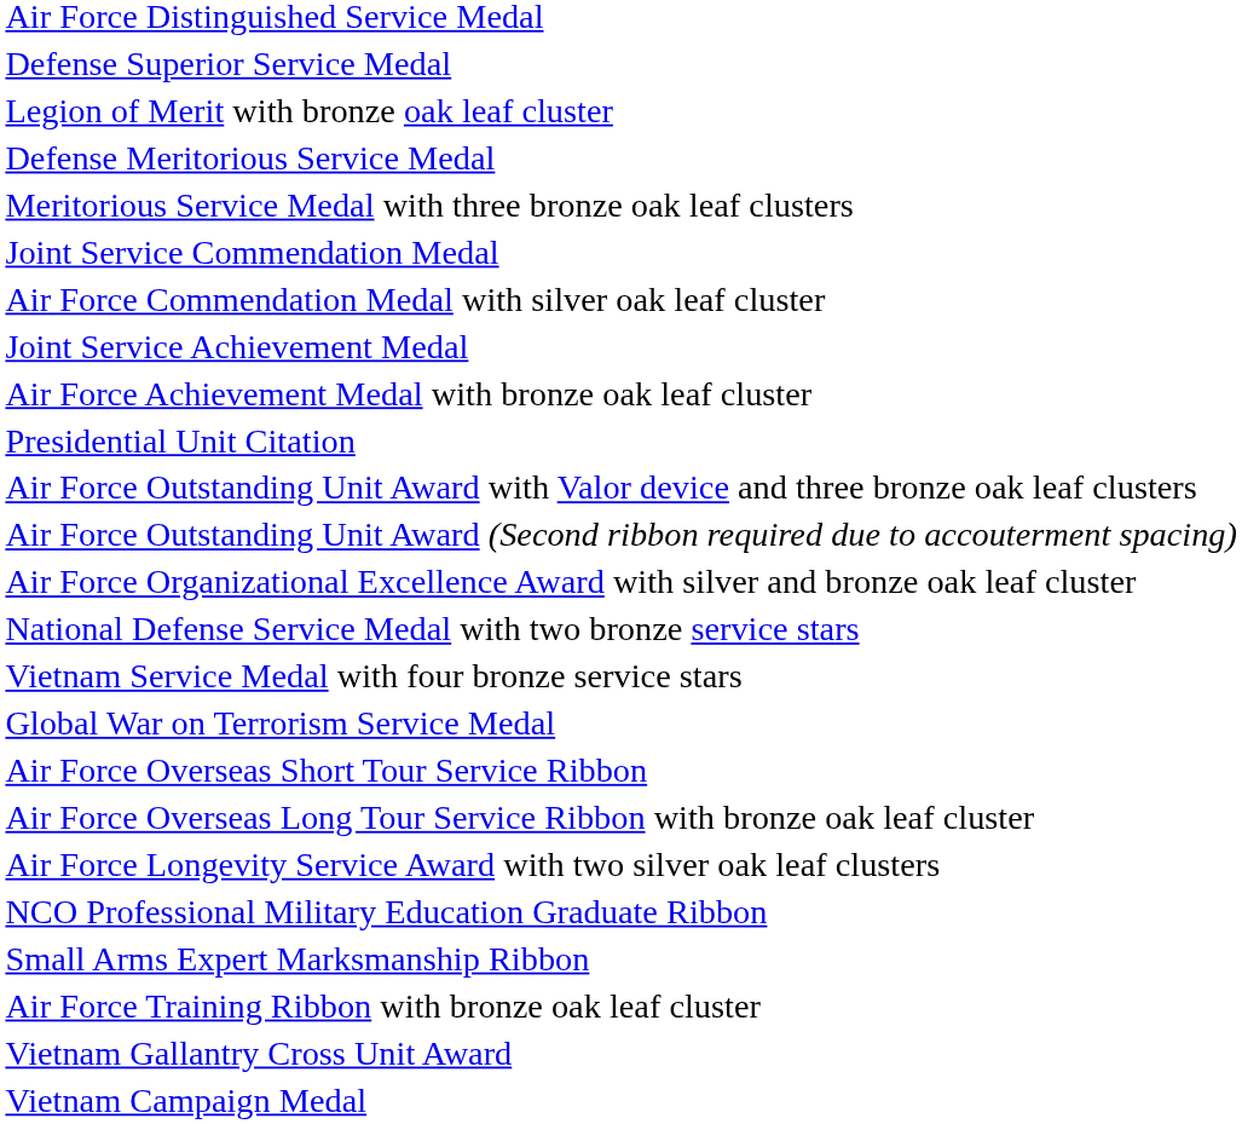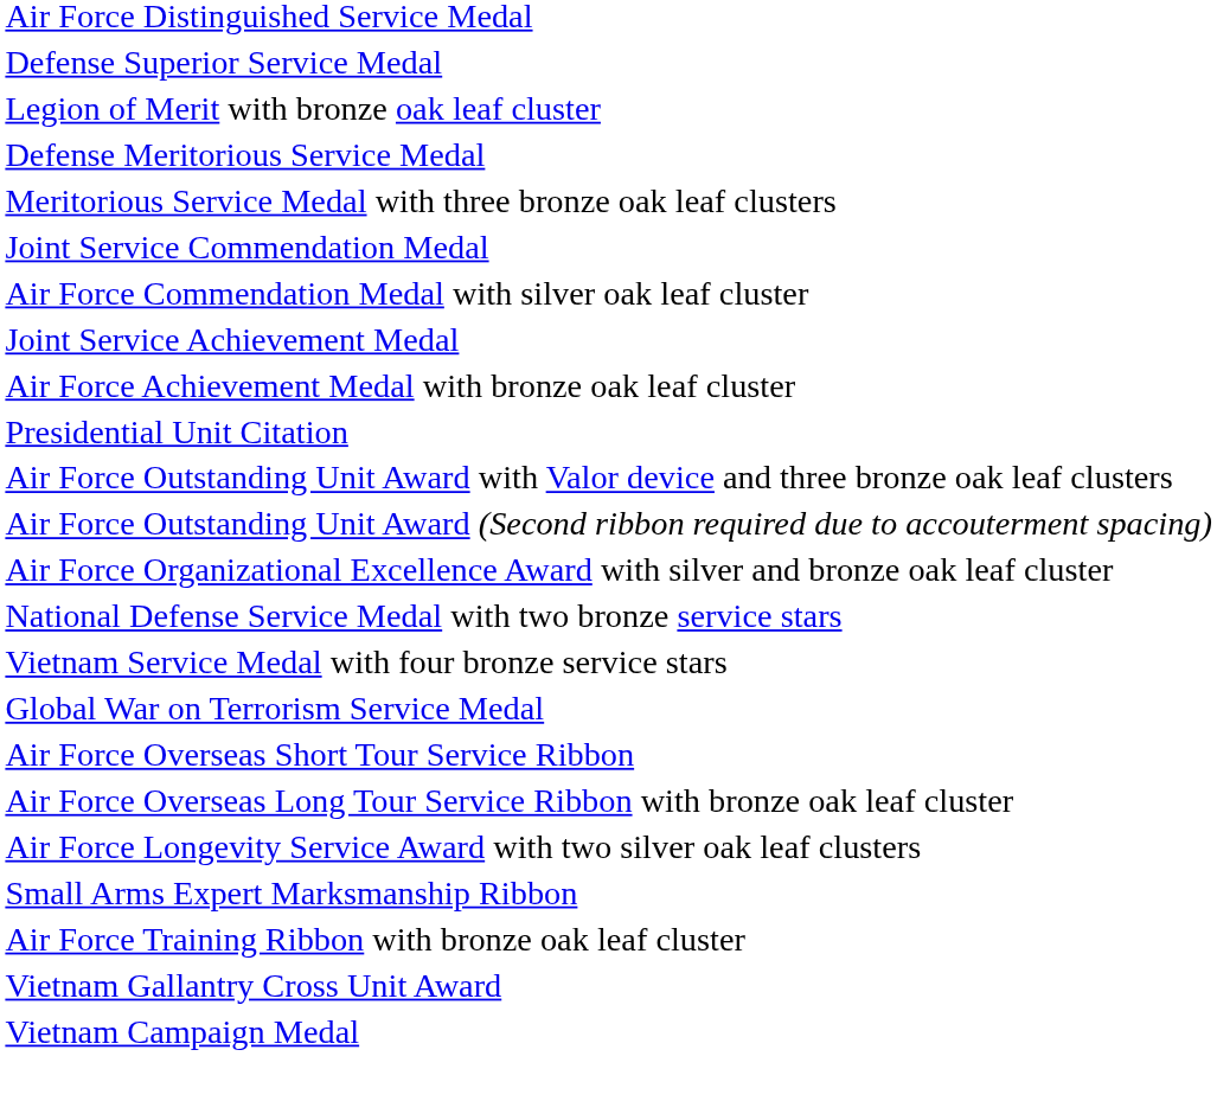- row: NCO Professional Military Education Graduate Ribbon
